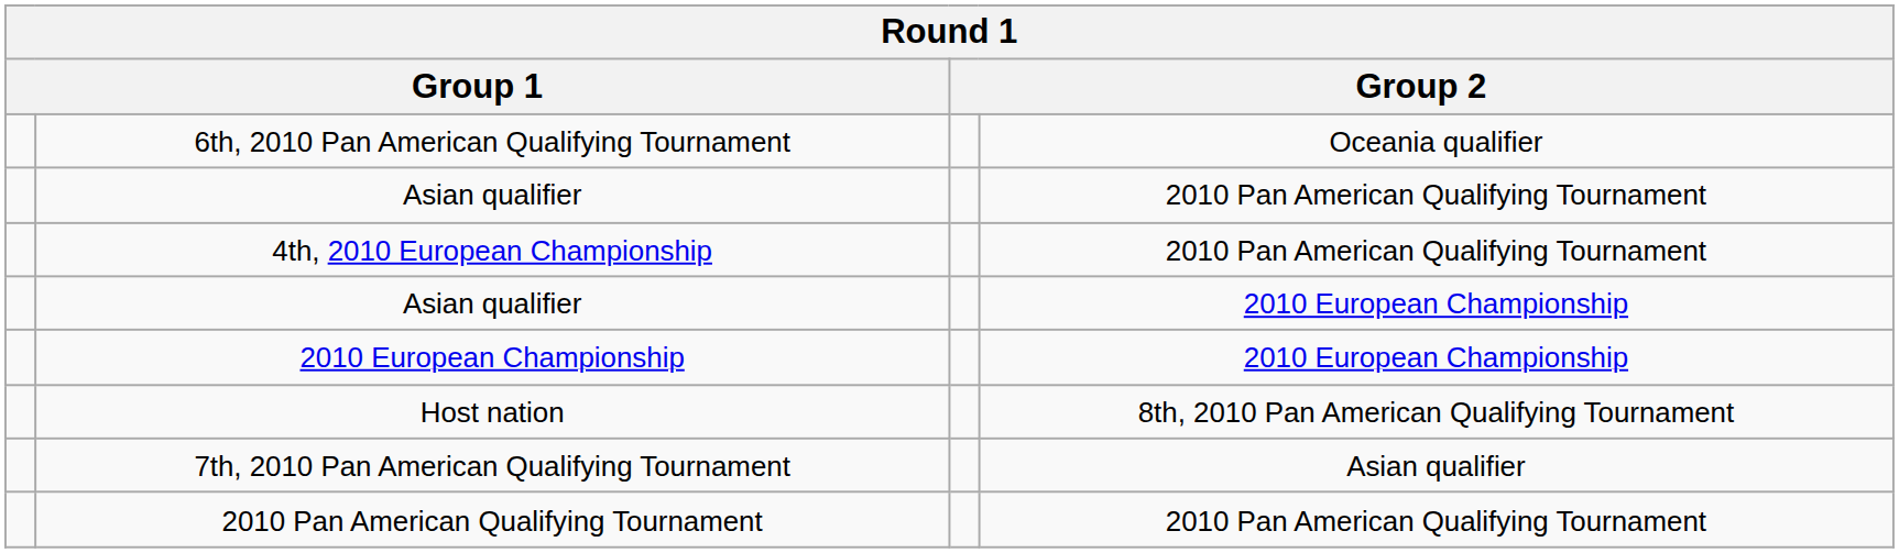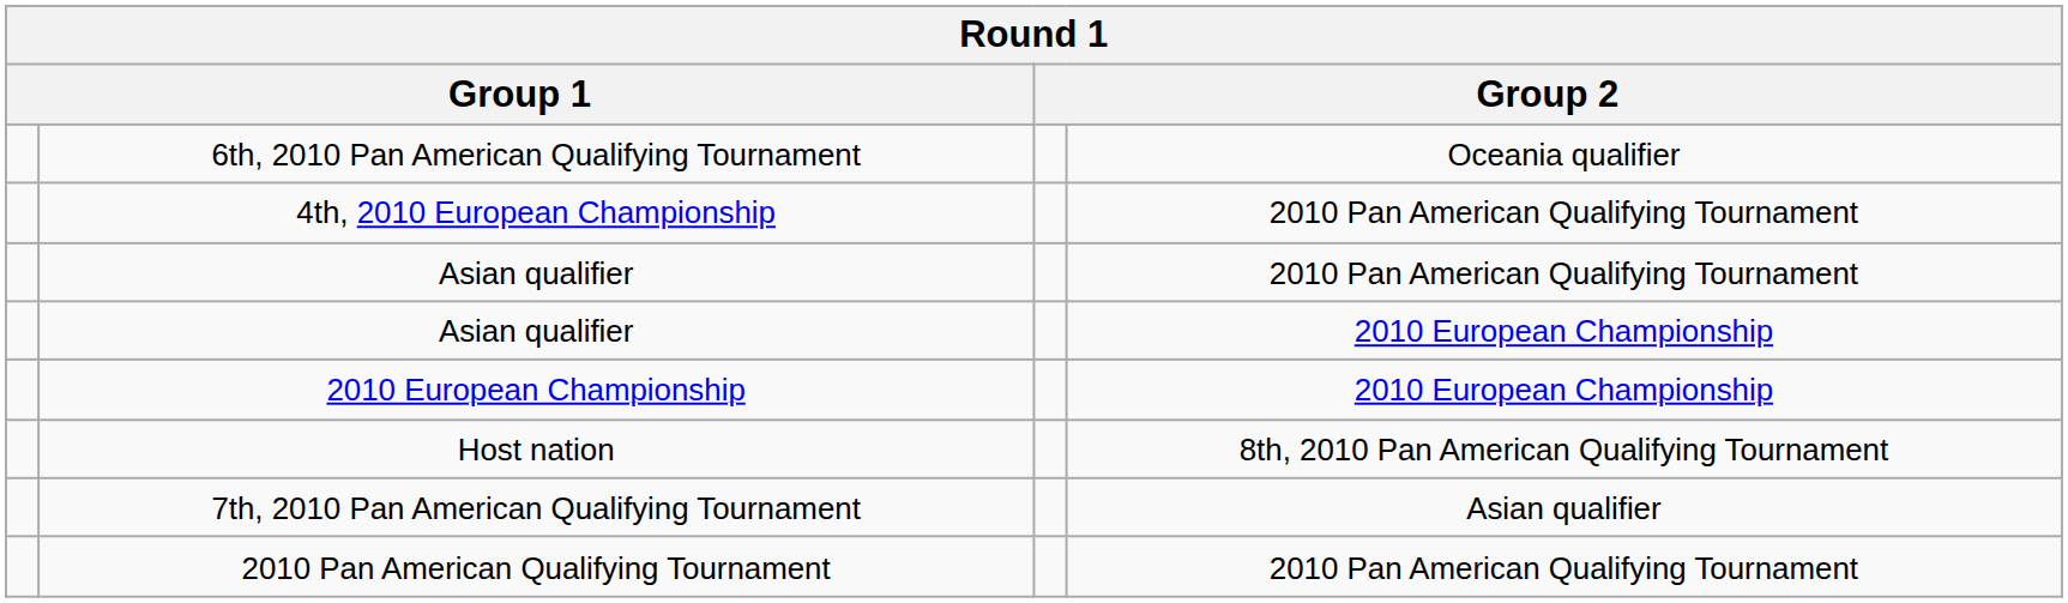rows swapped: Asian qualifier / 2010 Pan American Qualifying Tournament <-> 4th, 2010 European Championship
